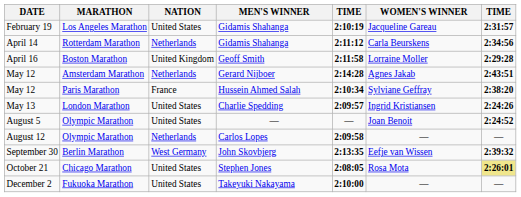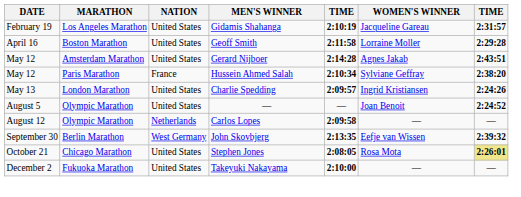- row: April 14 | Rotterdam Marathon | Netherlands | Gidamis Shahanga | 2:11:12 | Carla Beurskens | 2:34:56
April 16 | NATION: United Kingdom -> United States
May 12 / Amsterdam Marathon | NATION: Netherlands -> United States
